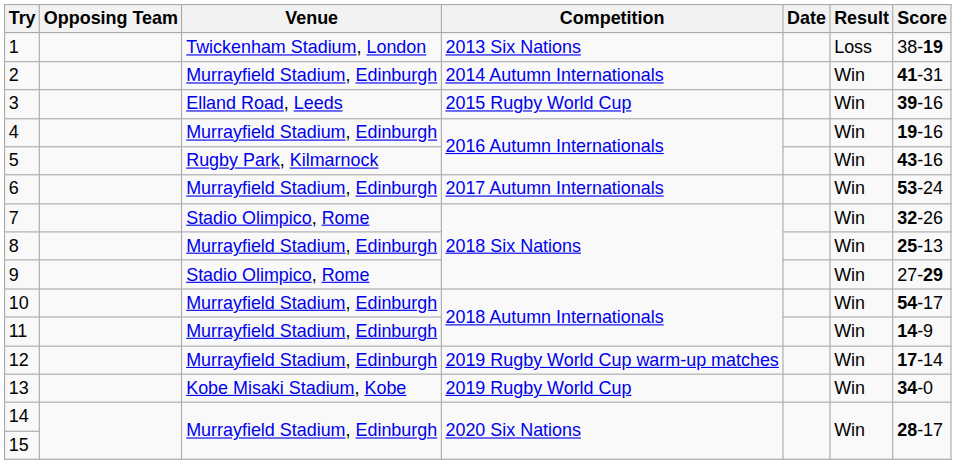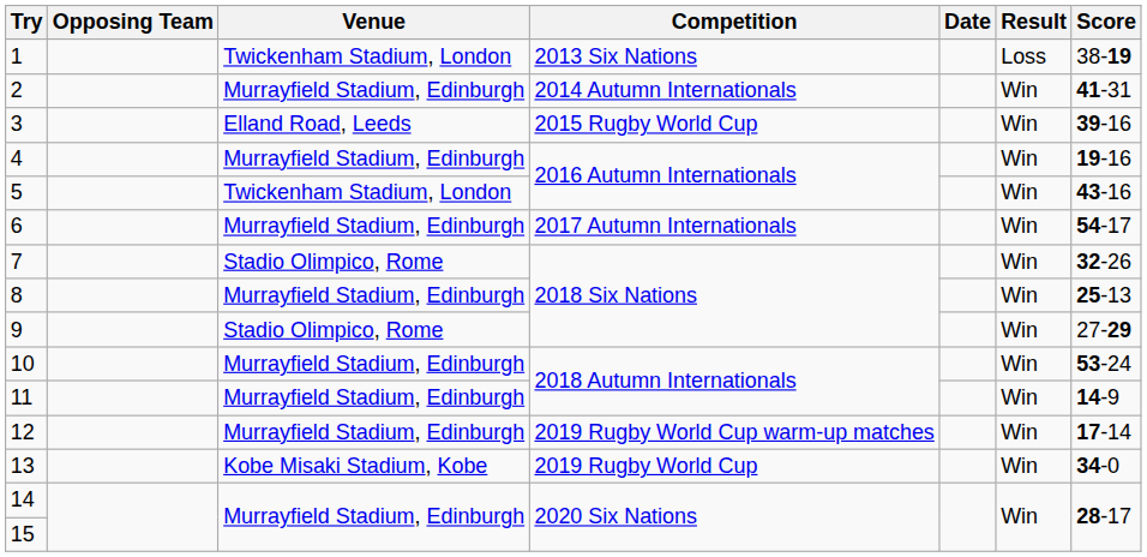5 | Venue: Rugby Park, Kilmarnock -> Twickenham Stadium, London
6 | Score: 53-24 -> 54-17
10 | Score: 54-17 -> 53-24
